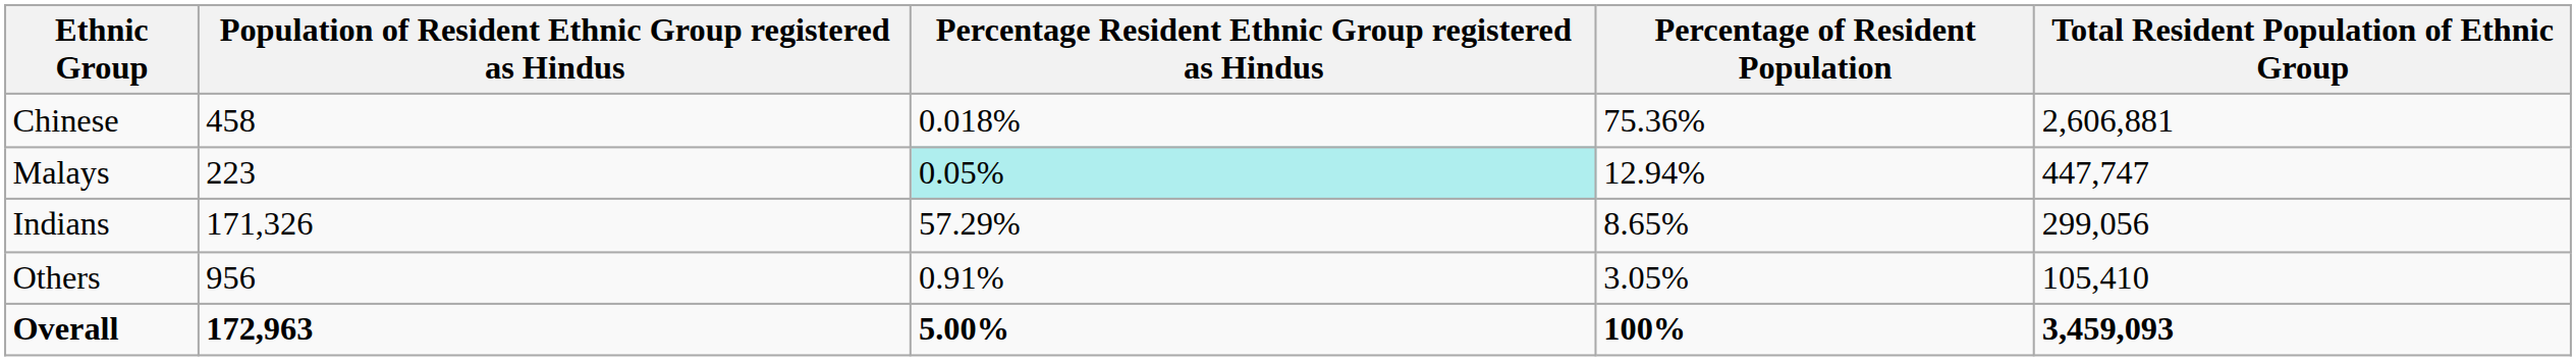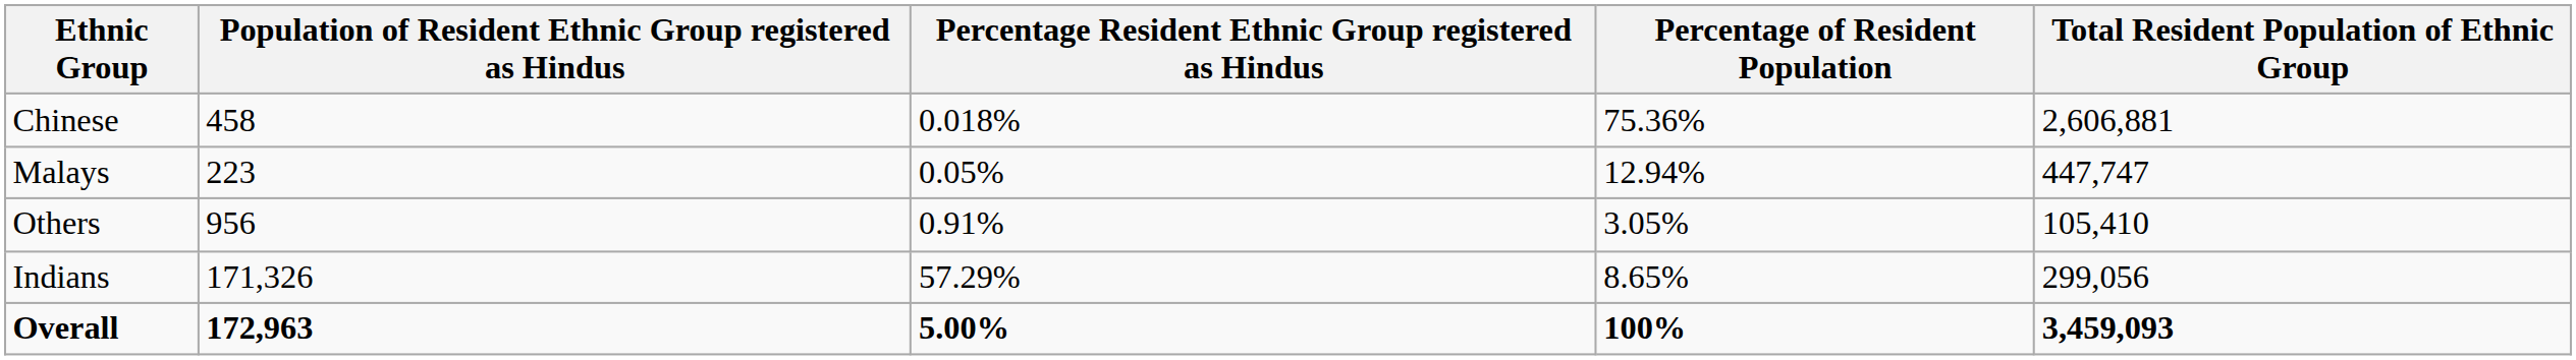Malays | Percentage Resident Ethnic Group registered as Hindus: paleturquoise background -> no background
rows swapped: Indians <-> Others
